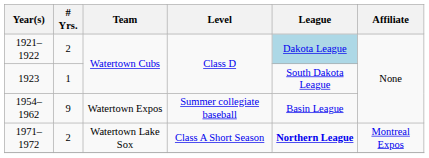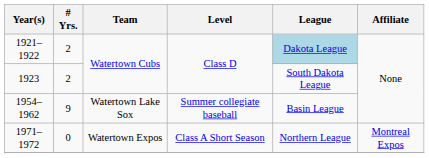1923 | # Yrs.: 1 -> 2
1954–1962 | Team: Watertown Expos -> Watertown Lake Sox
1971–1972 | # Yrs.: 2 -> 0
1971–1972 | Team: Watertown Lake Sox -> Watertown Expos
1971–1972 | League: bold -> normal
